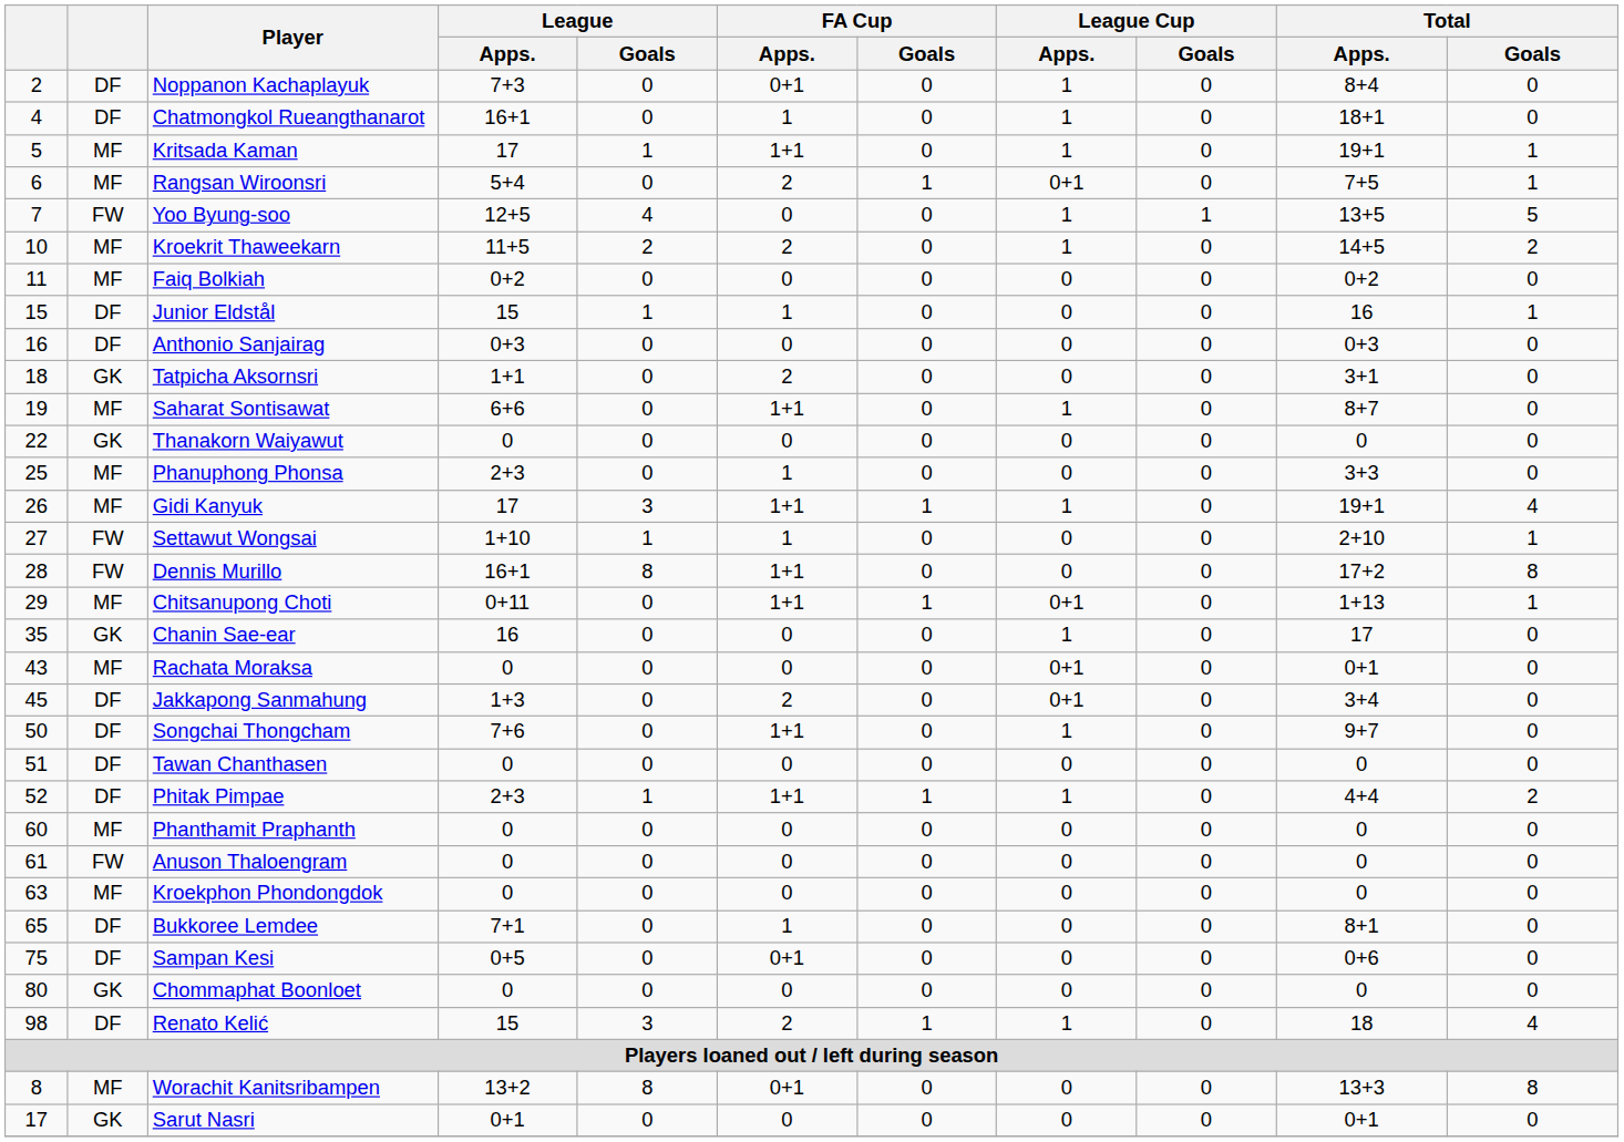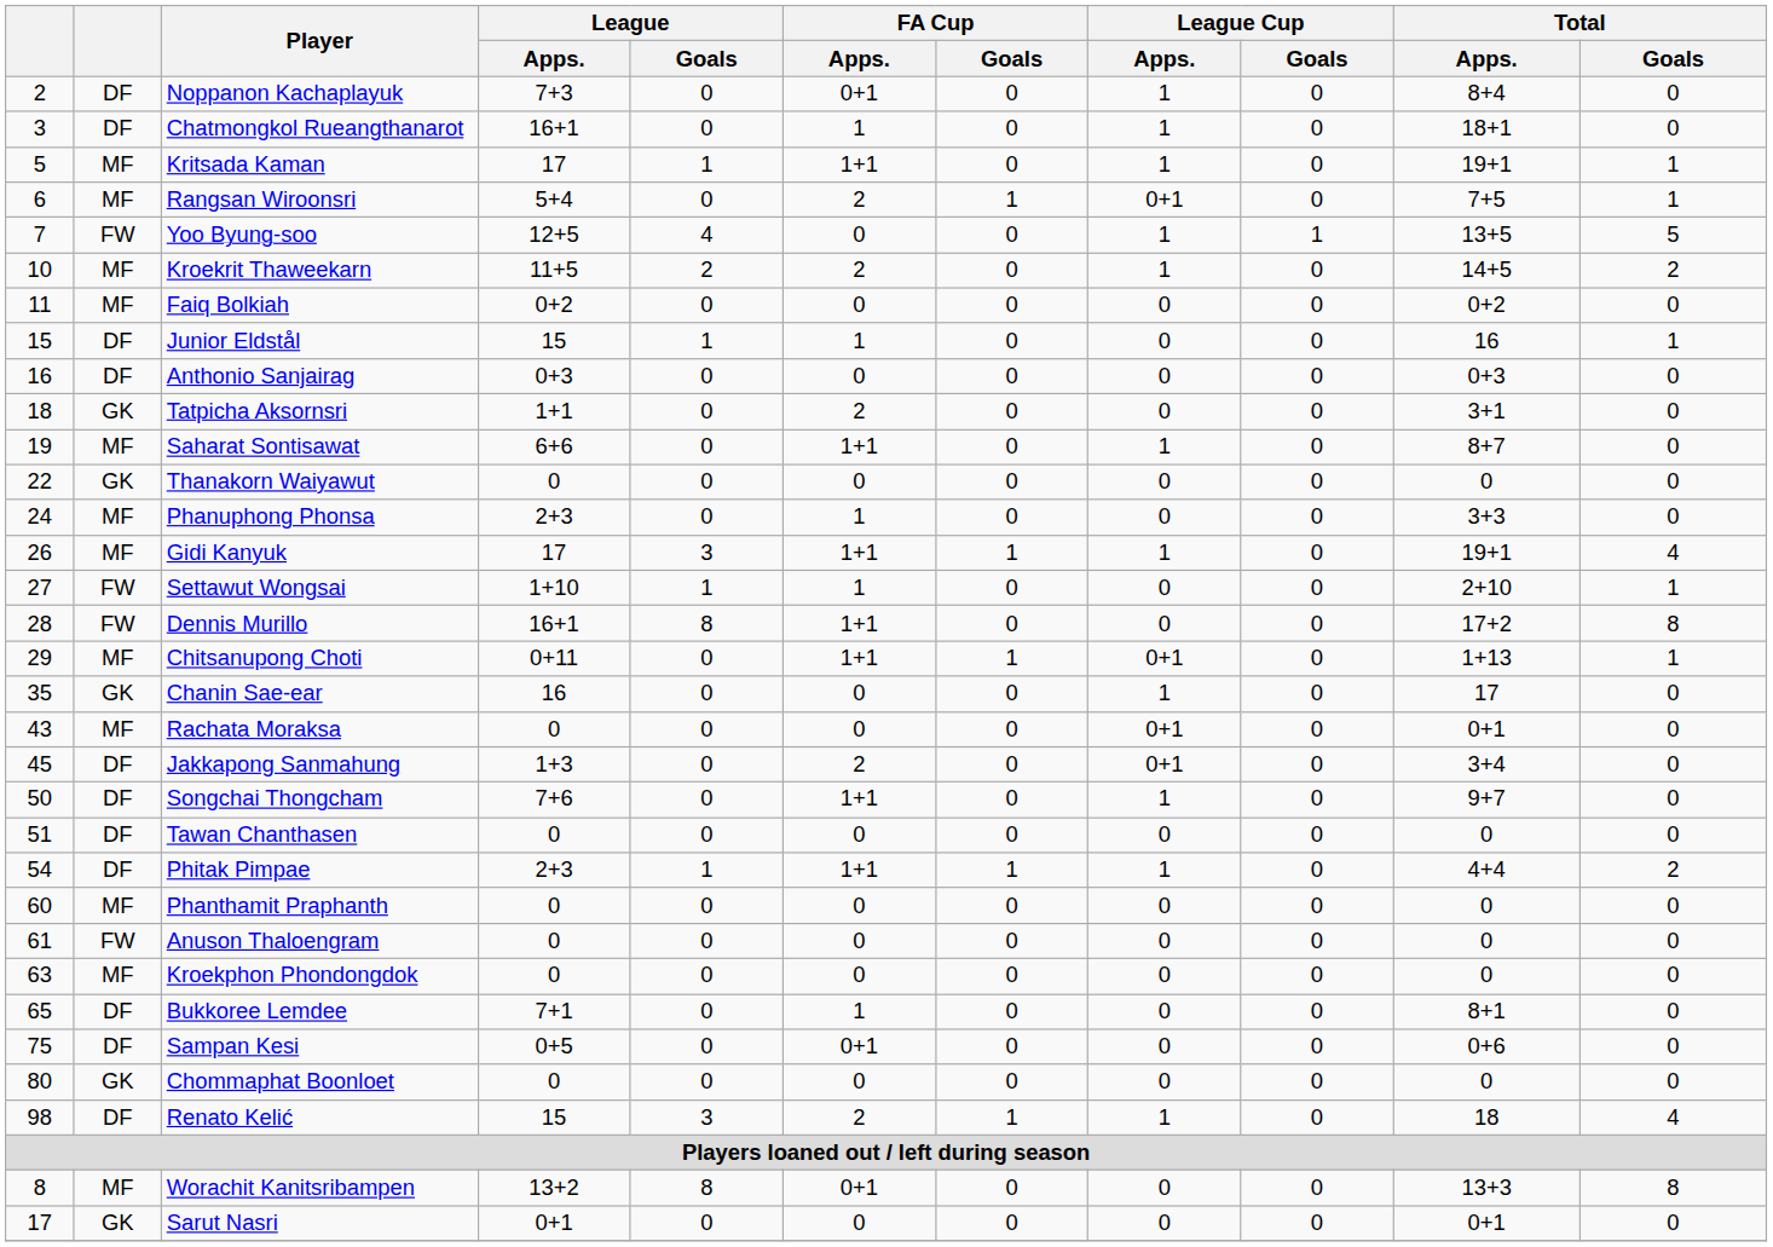Chatmongkol Rueangthanarot | column 1: 4 -> 3
Phanuphong Phonsa | column 1: 25 -> 24
Phitak Pimpae | column 1: 52 -> 54
